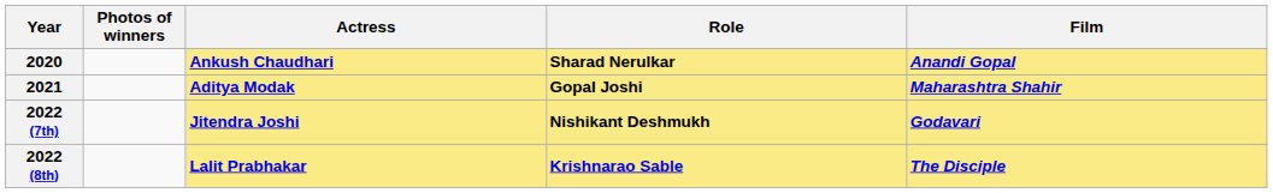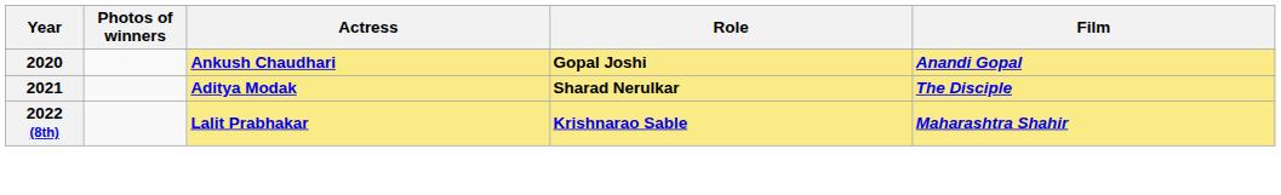2020 | Role: Sharad Nerulkar -> Gopal Joshi
2021 | Role: Gopal Joshi -> Sharad Nerulkar
2021 | Film: Maharashtra Shahir -> The Disciple
- row: 2022 (7th) | Jitendra Joshi | Nishikant Deshmukh | Godavari
2022 (8th) | Film: The Disciple -> Maharashtra Shahir
